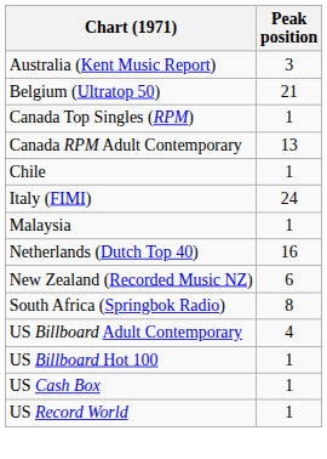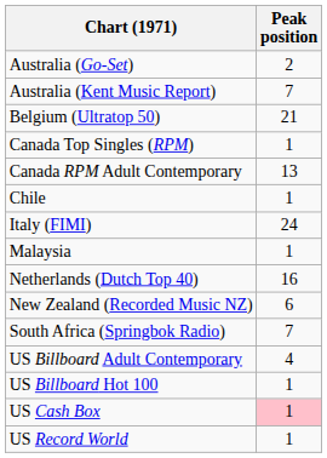+ row: Australia (Go-Set) | 2
Australia (Kent Music Report) | Peak position: 3 -> 7
South Africa (Springbok Radio) | Peak position: 8 -> 7
US Cash Box | Peak position: no background -> pink background
